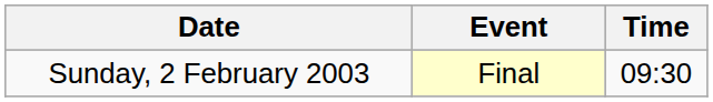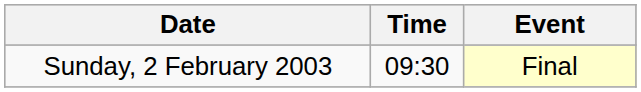columns swapped: Time <-> Event
